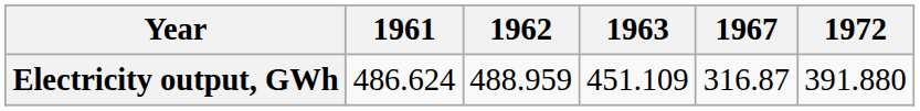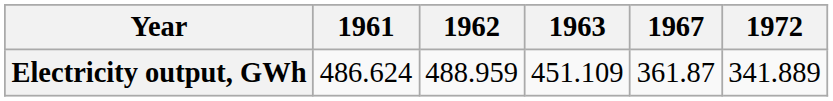Electricity output, GWh | 1967: 316.87 -> 361.87
Electricity output, GWh | 1972: 391.880 -> 341.889
